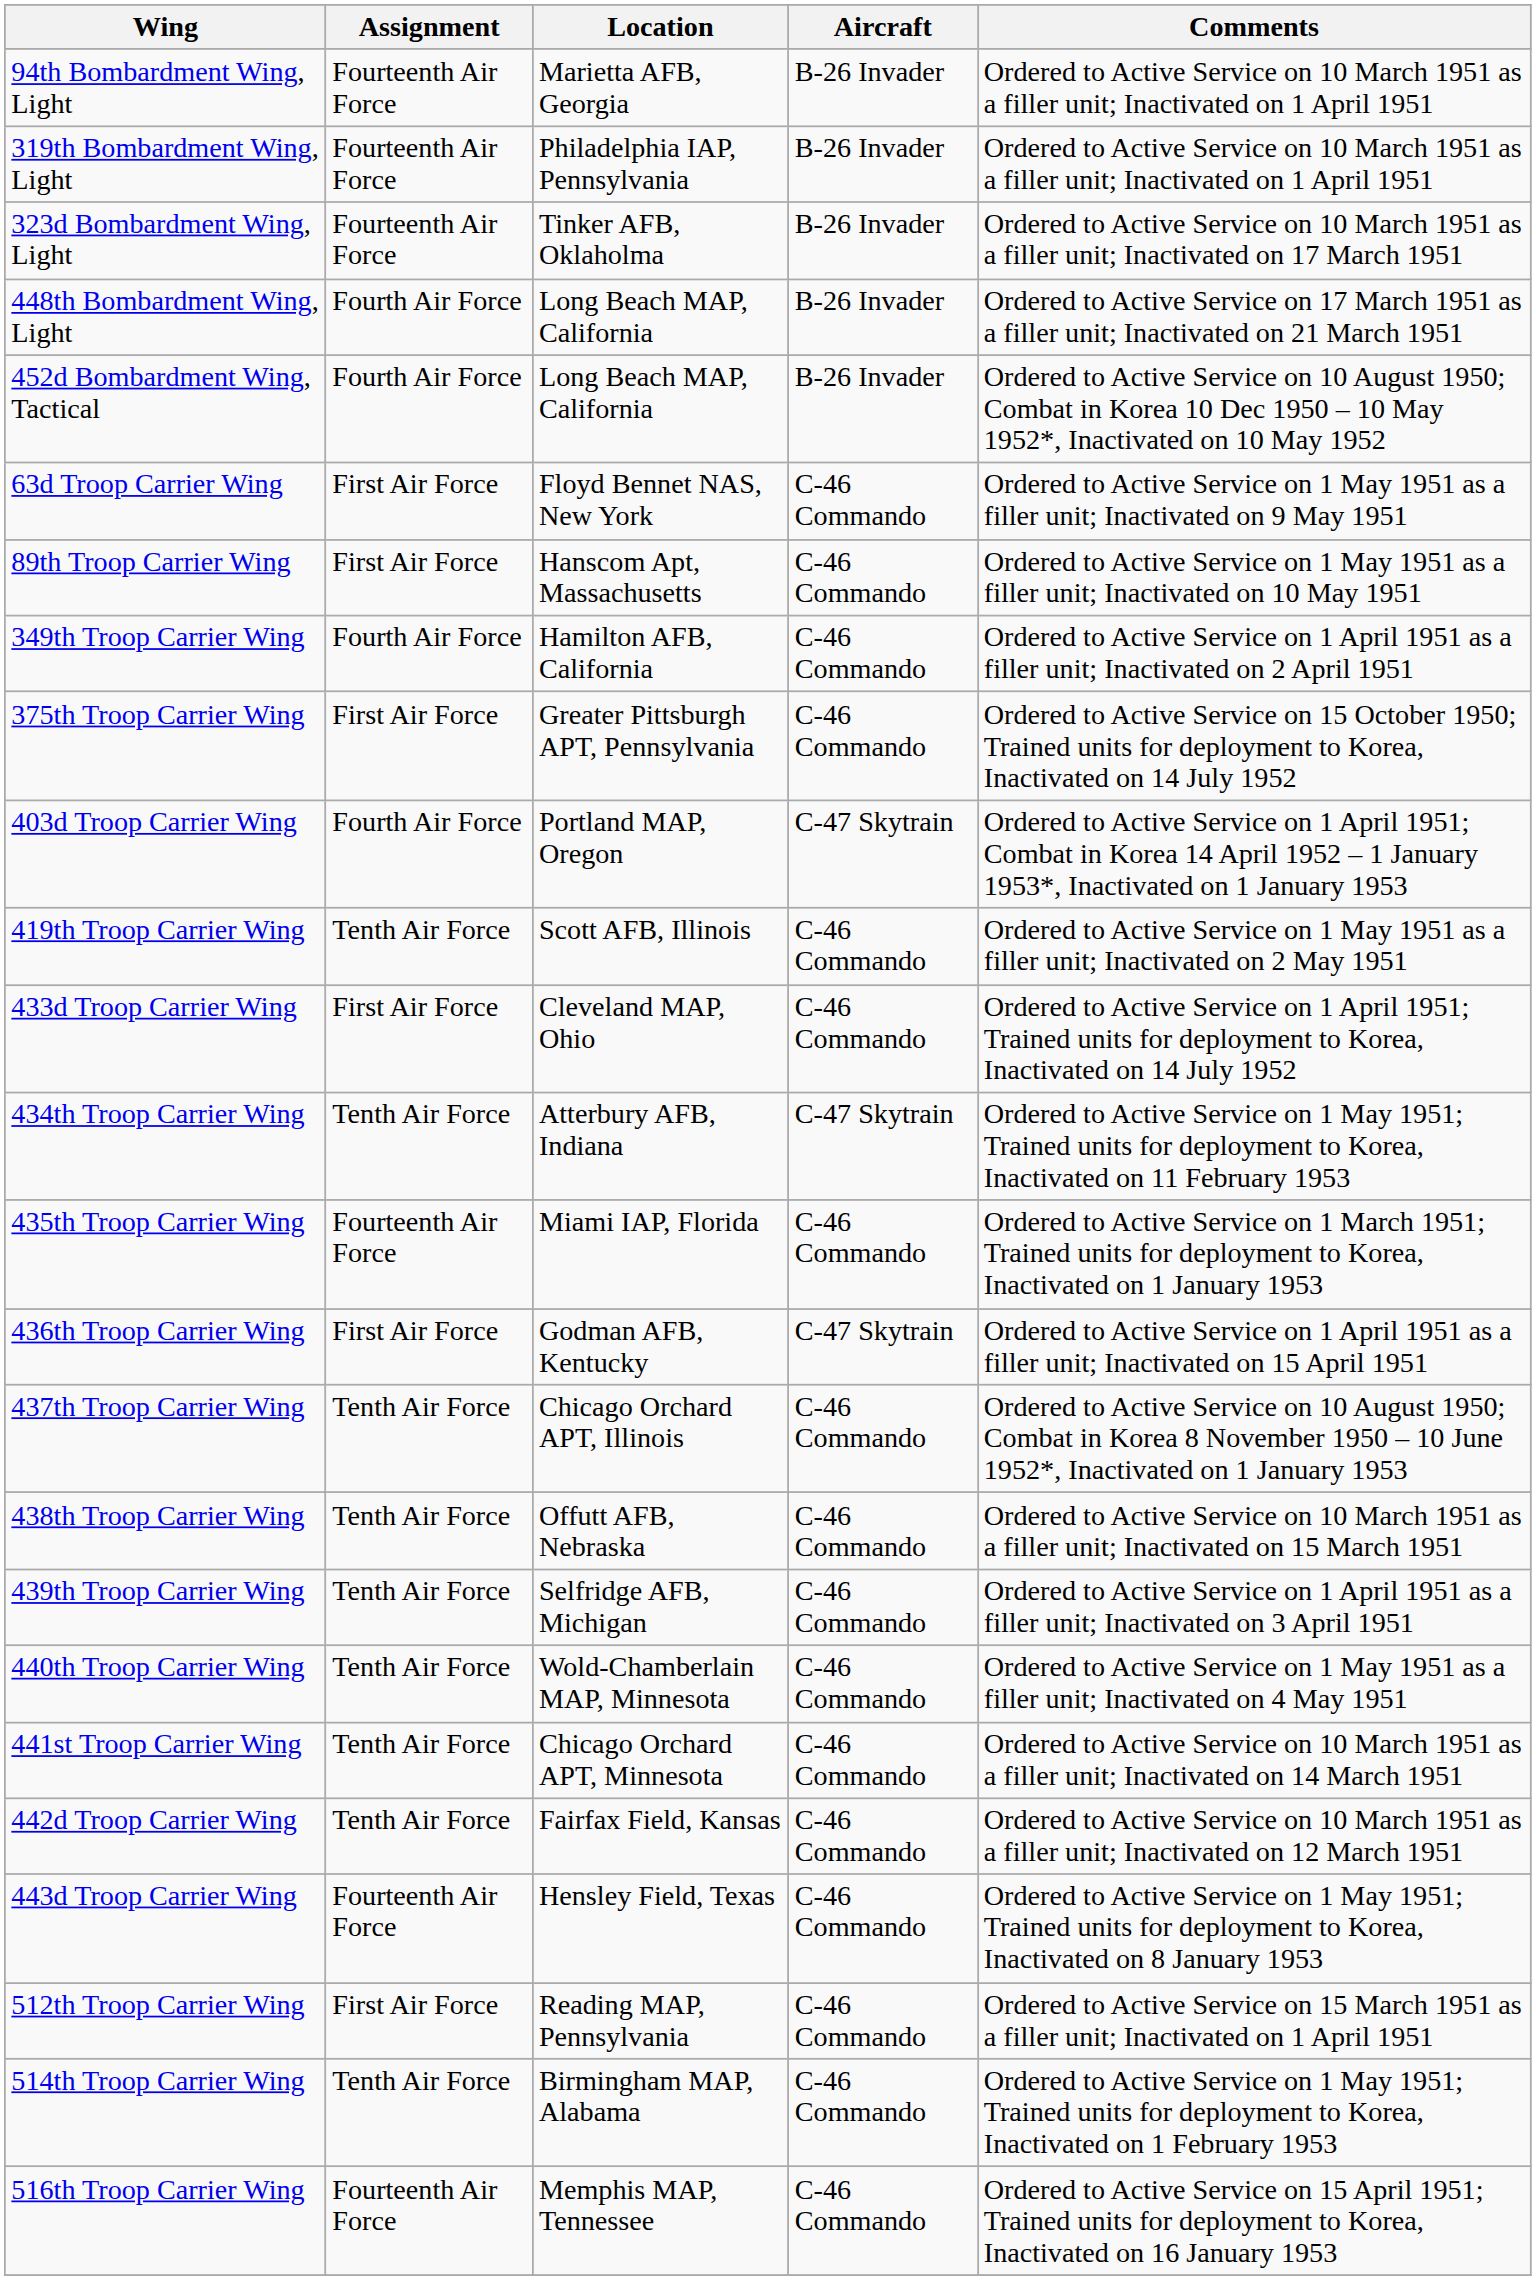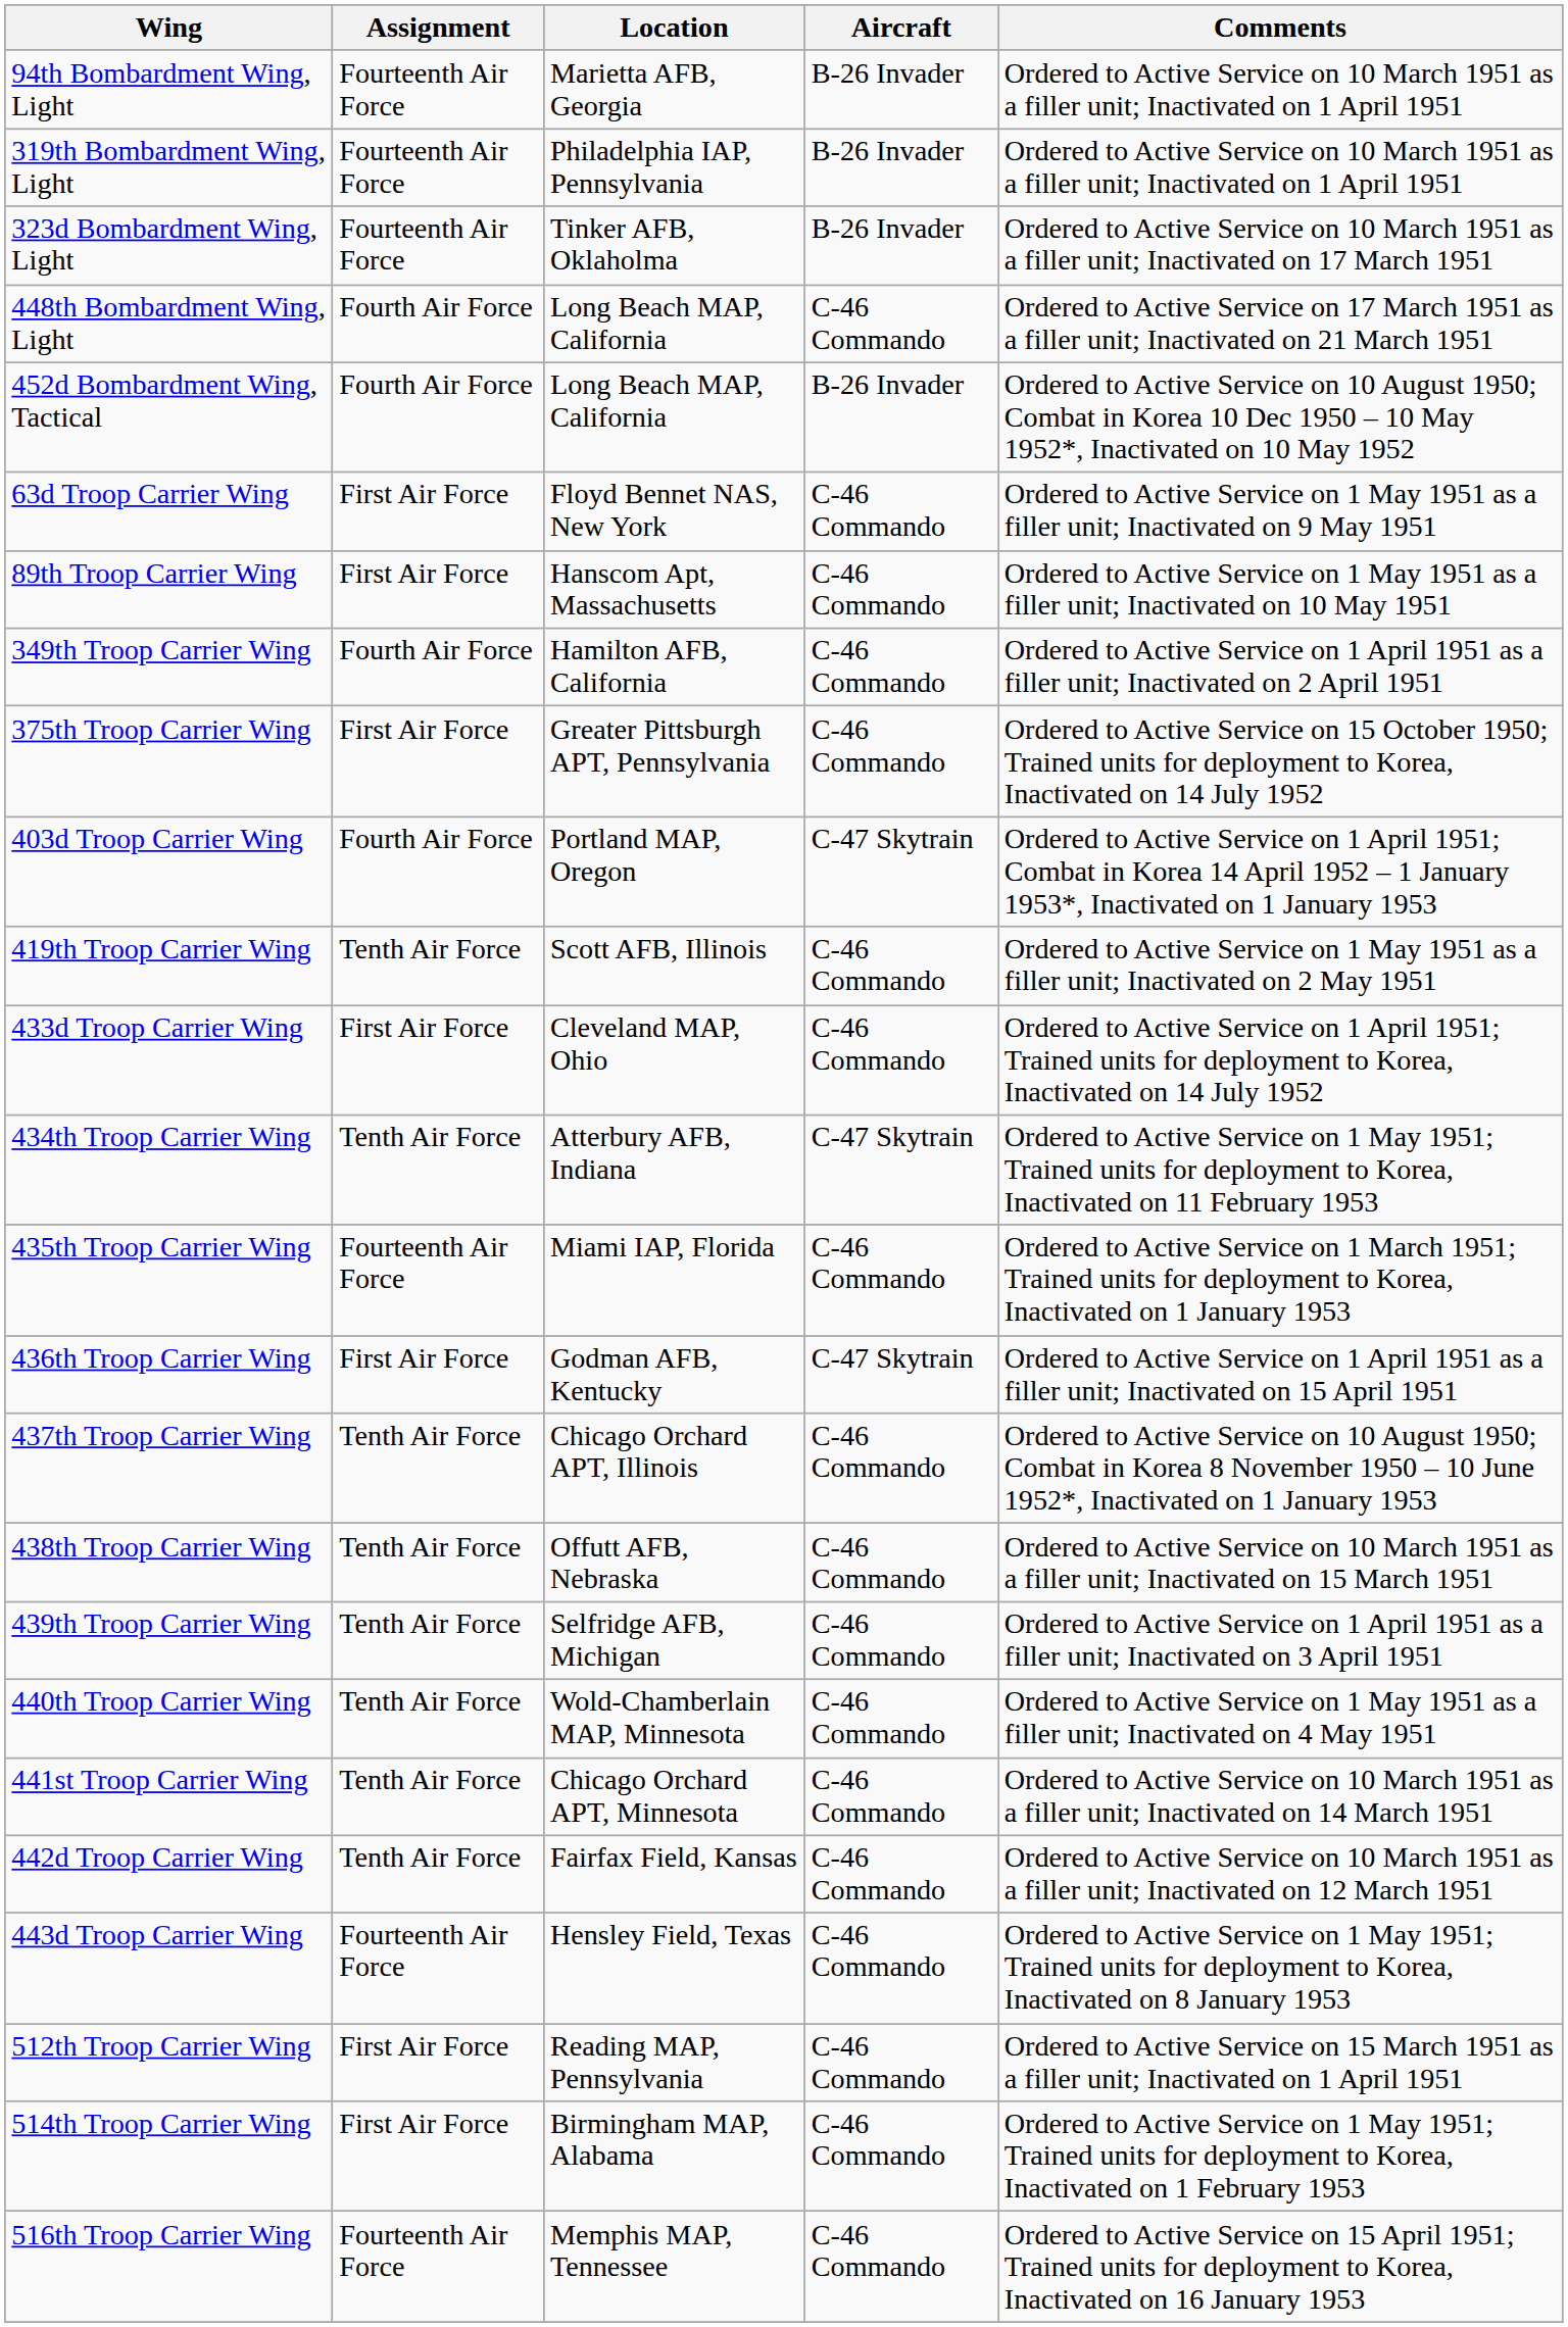448th Bombardment Wing, Light | Aircraft: B-26 Invader -> C-46 Commando
514th Troop Carrier Wing | Assignment: Tenth Air Force -> First Air Force
